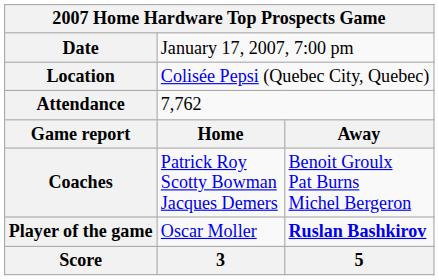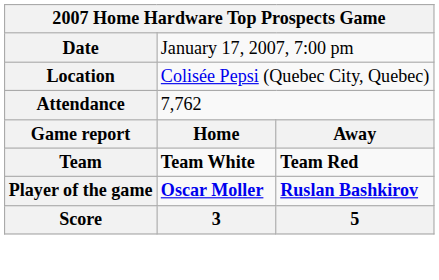+ row: Team | Team White | Team Red
- row: Coaches | Patrick Roy Scotty Bowman Jacques Demers | Benoit Groulx Pat Burns Michel Bergeron
Player of the game | column 2: normal -> bold
